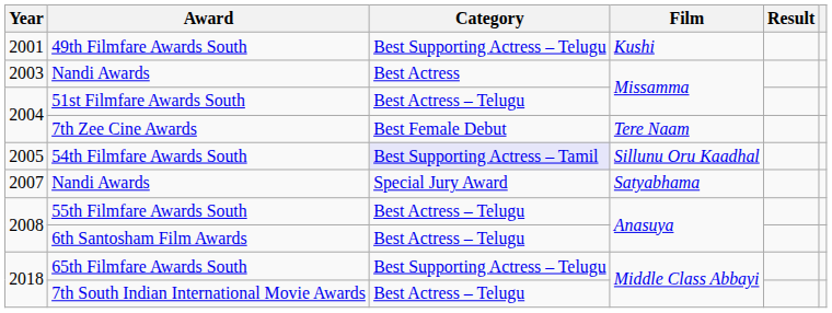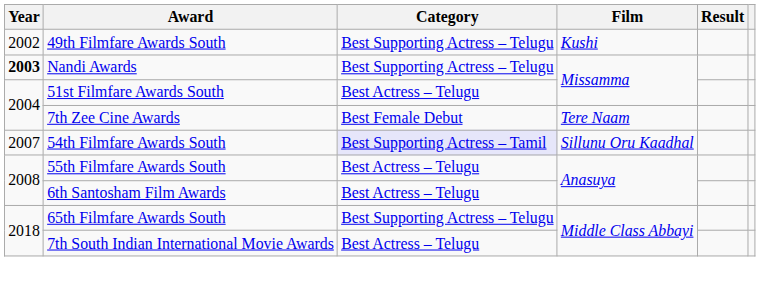49th Filmfare Awards South | Year: 2001 -> 2002
Nandi Awards / Missamma | Year: normal -> bold
Nandi Awards / Missamma | Category: Best Actress -> Best Supporting Actress – Telugu
54th Filmfare Awards South | Year: 2005 -> 2007
- row: 2007 | Nandi Awards | Special Jury Award | Satyabhama
